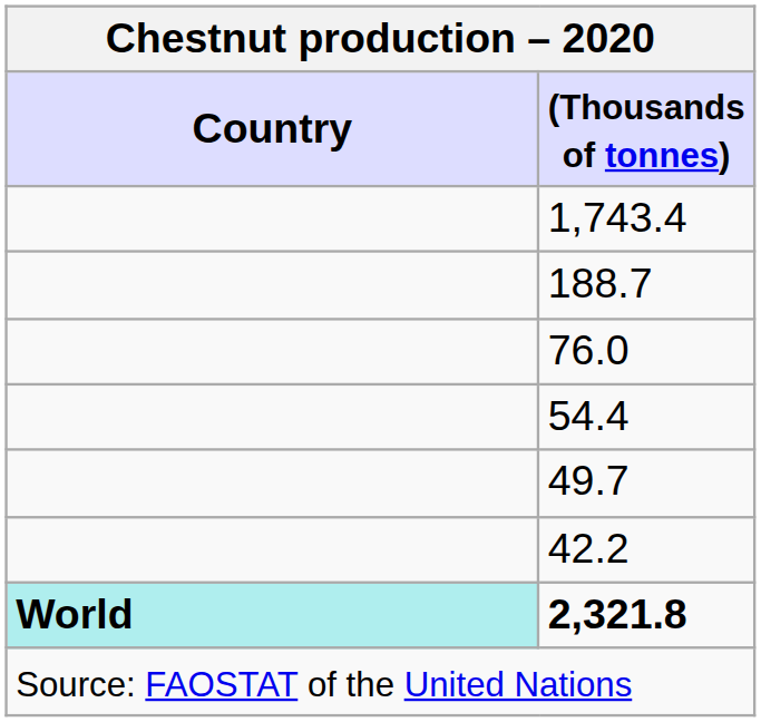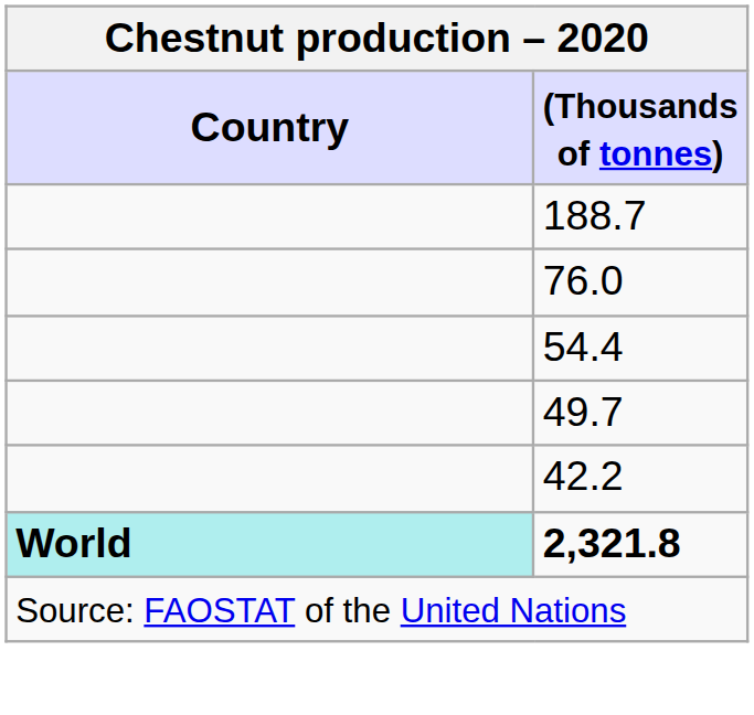- row: 1,743.4
